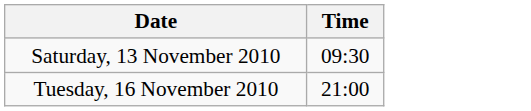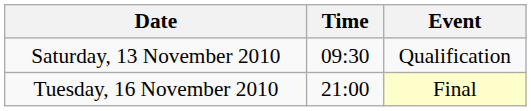+ column: Event | Qualification | Final
